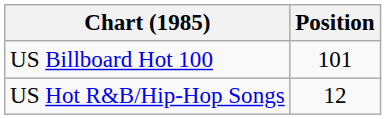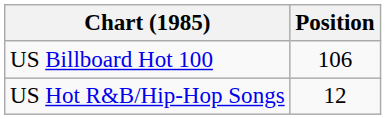US Billboard Hot 100 | Position: 101 -> 106
